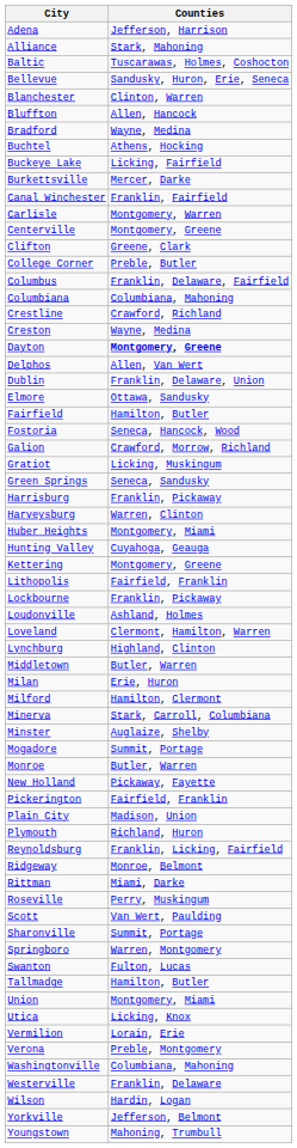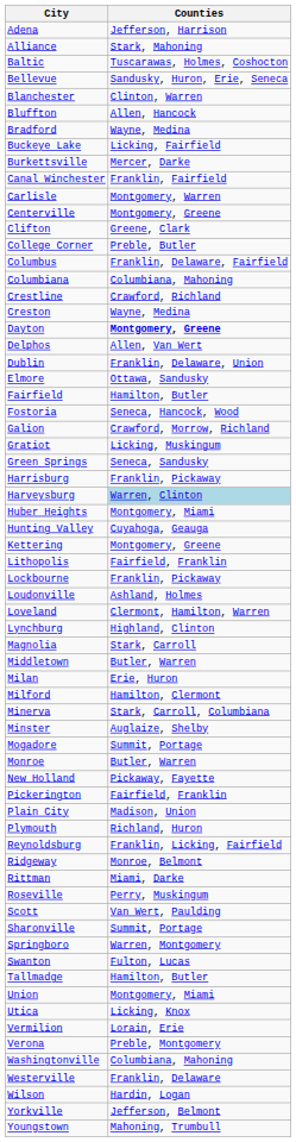- row: Buchtel | Athens, Hocking
Harveysburg | Counties: no background -> lightblue background
+ row: Magnolia | Stark, Carroll
